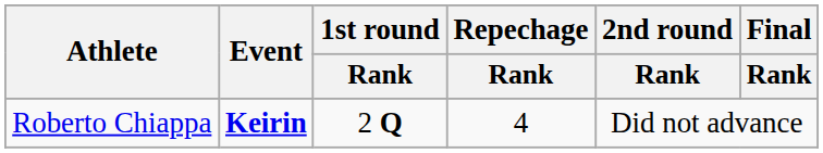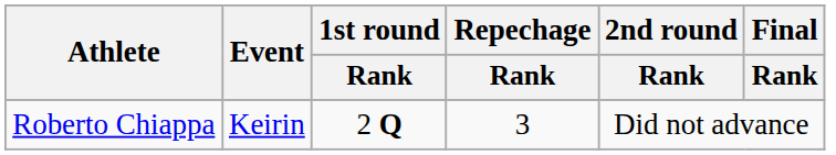Roberto Chiappa | Event: bold -> normal
Roberto Chiappa | Repechage / Rank: 4 -> 3
